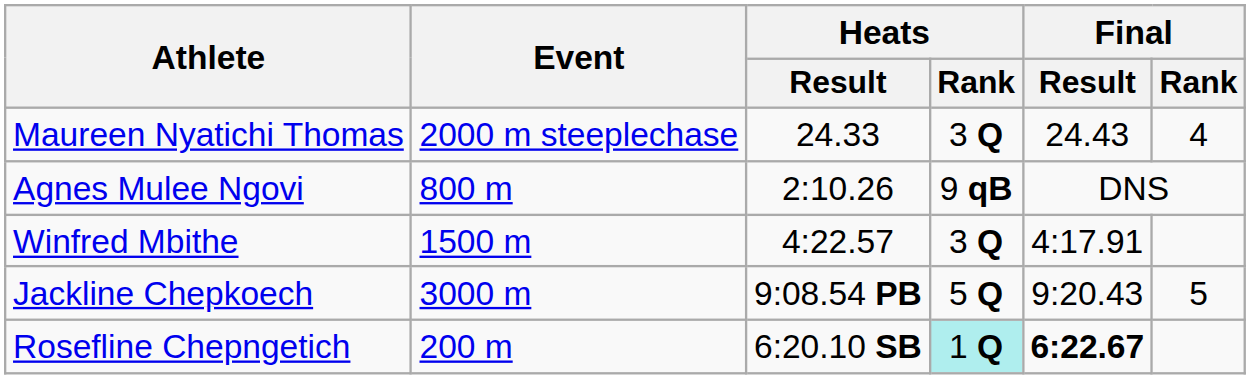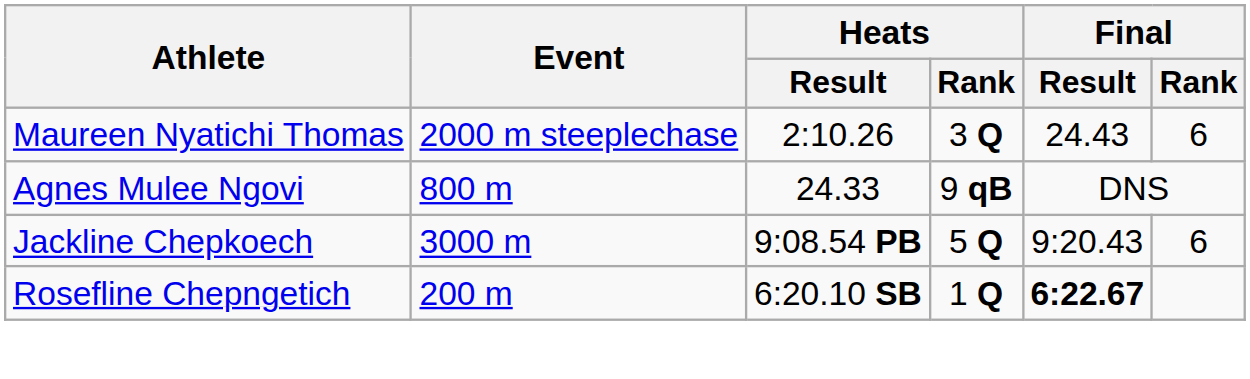Maureen Nyatichi Thomas | Heats / Result: 24.33 -> 2:10.26
Maureen Nyatichi Thomas | Final / Rank: 4 -> 6
Agnes Mulee Ngovi | Heats / Result: 2:10.26 -> 24.33
- row: Winfred Mbithe | 1500 m | 4:22.57 | 3 Q | 4:17.91
Jackline Chepkoech | Final / Rank: 5 -> 6
Rosefline Chepngetich | Heats / Rank: paleturquoise background -> no background
